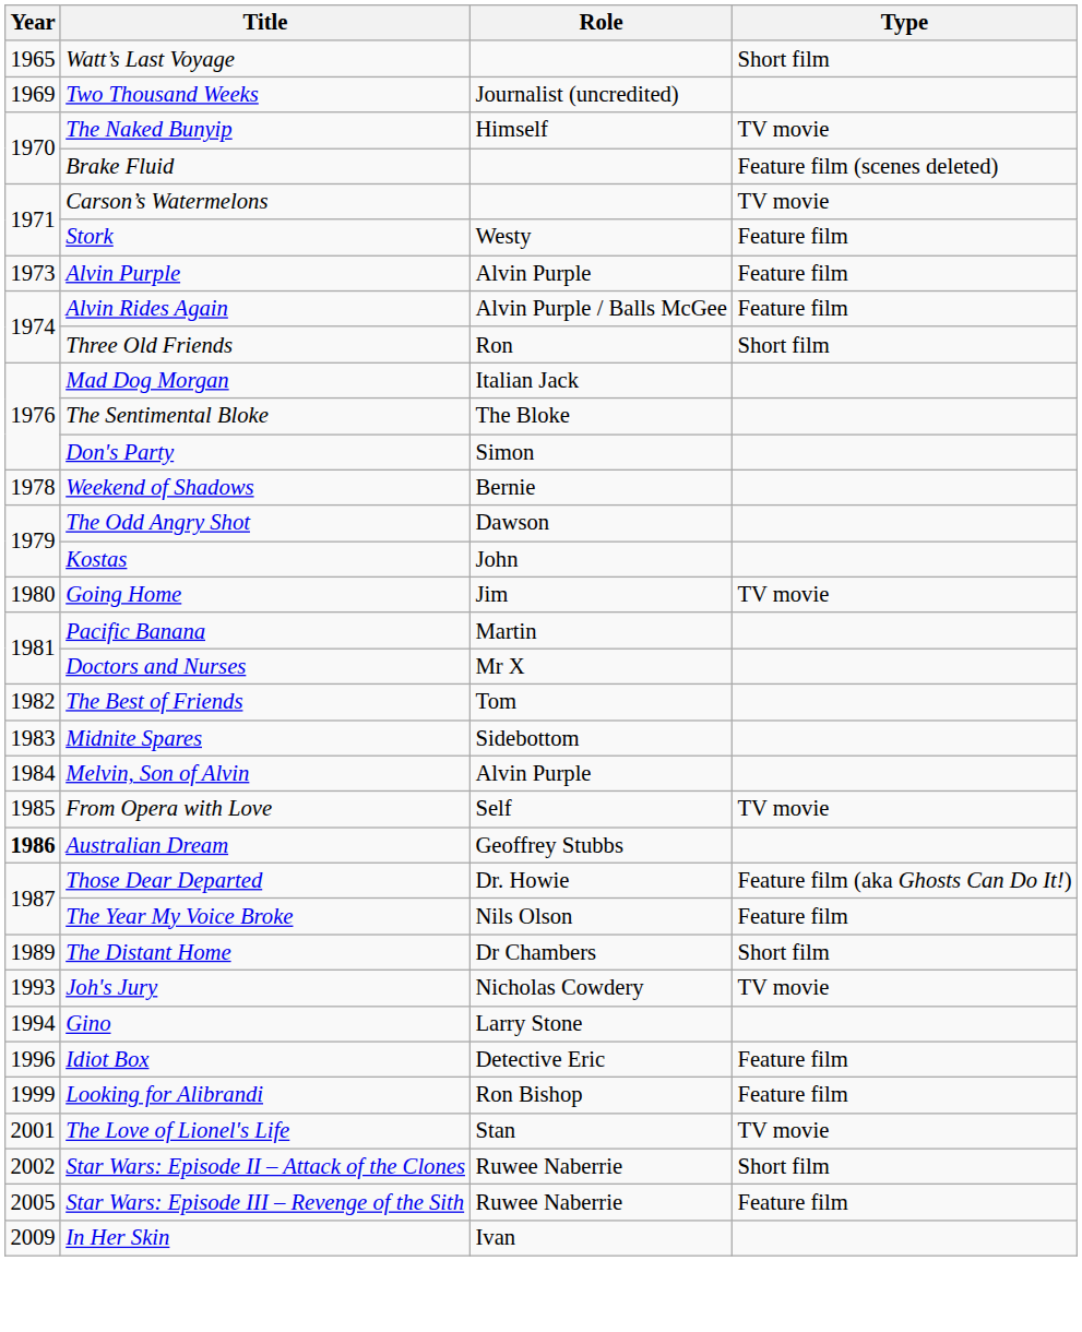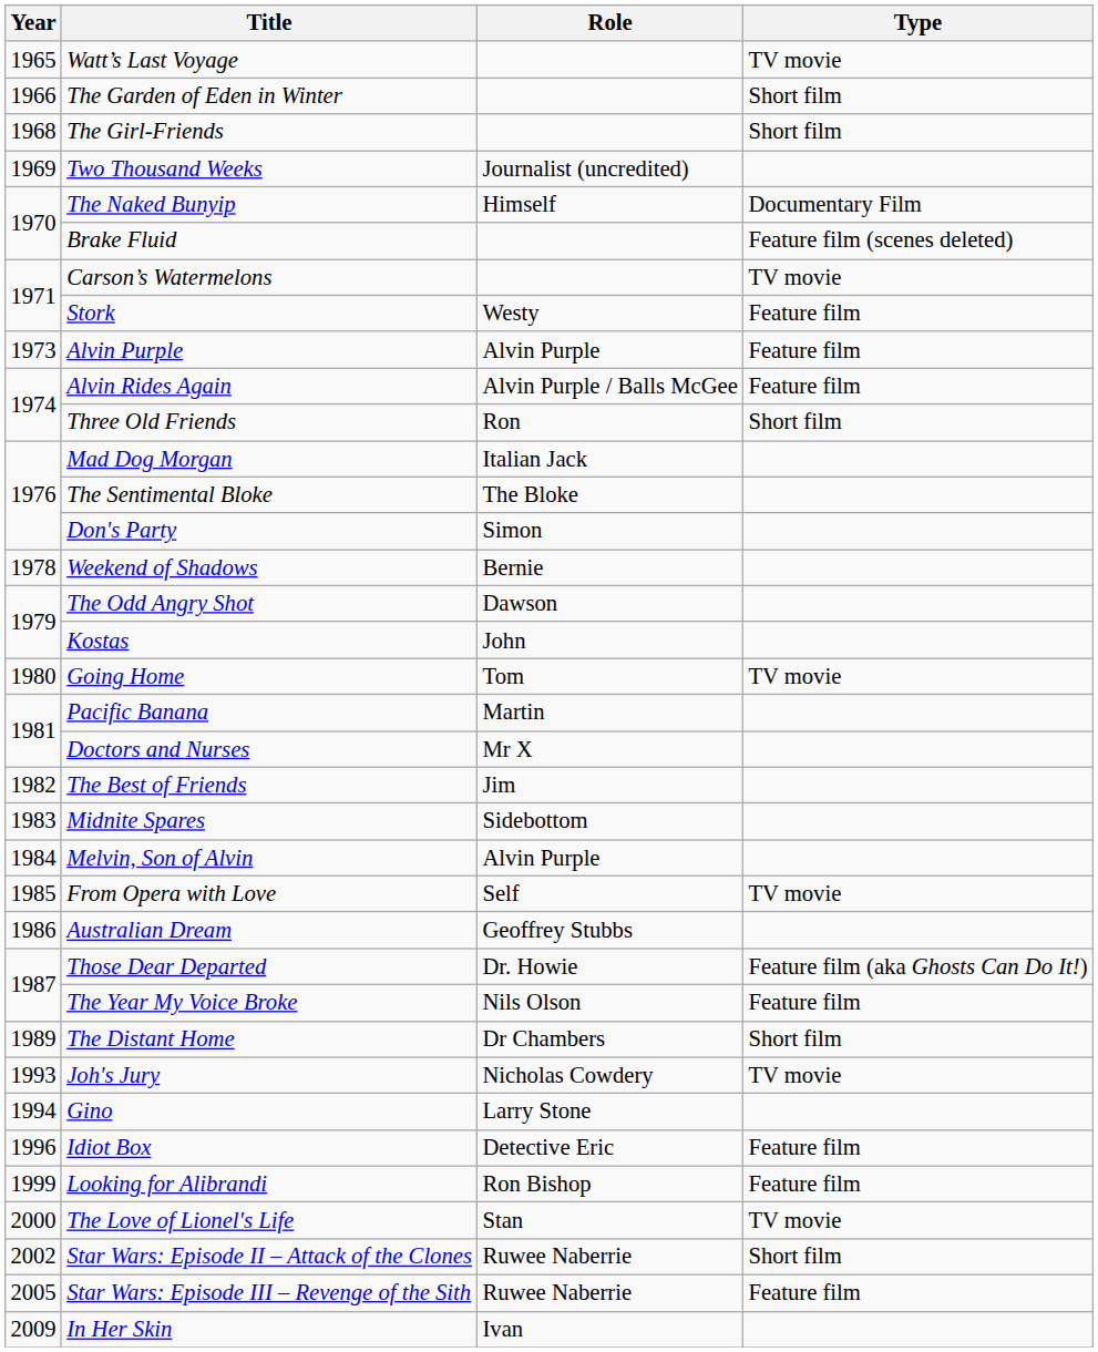Watt’s Last Voyage | Type: Short film -> TV movie
+ row: 1966 | The Garden of Eden in Winter | Short film
+ row: 1968 | The Girl-Friends | Short film
The Naked Bunyip | Type: TV movie -> Documentary Film
Going Home | Role: Jim -> Tom
The Best of Friends | Role: Tom -> Jim
Australian Dream | Year: bold -> normal
The Love of Lionel's Life | Year: 2001 -> 2000
